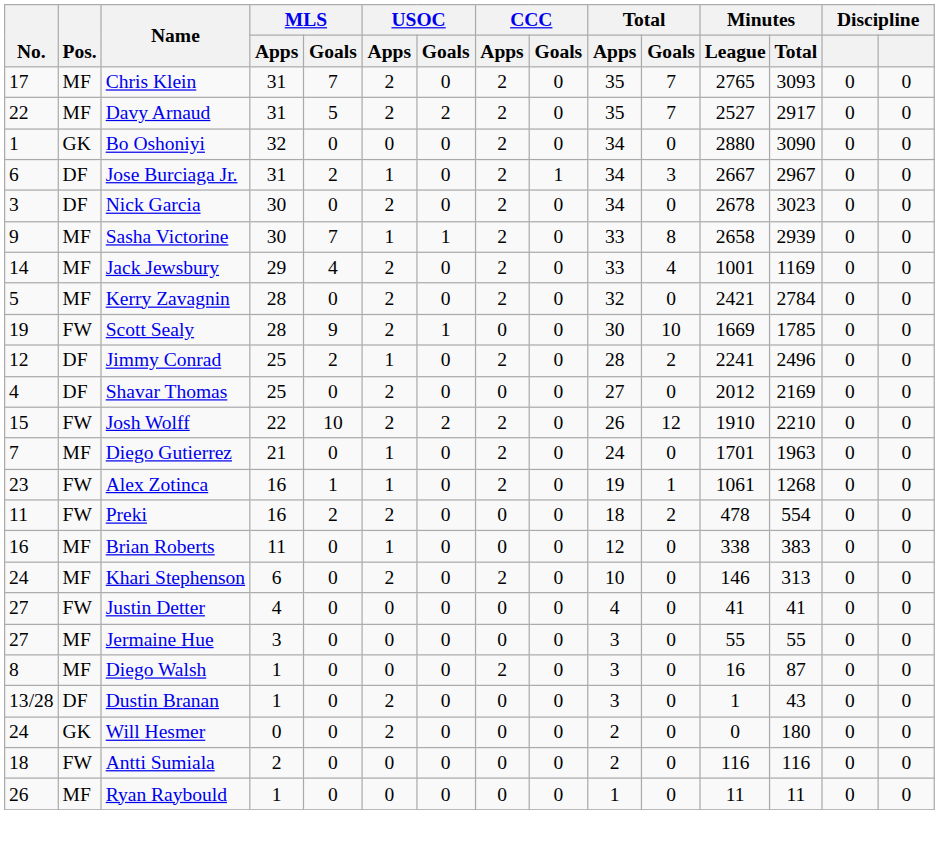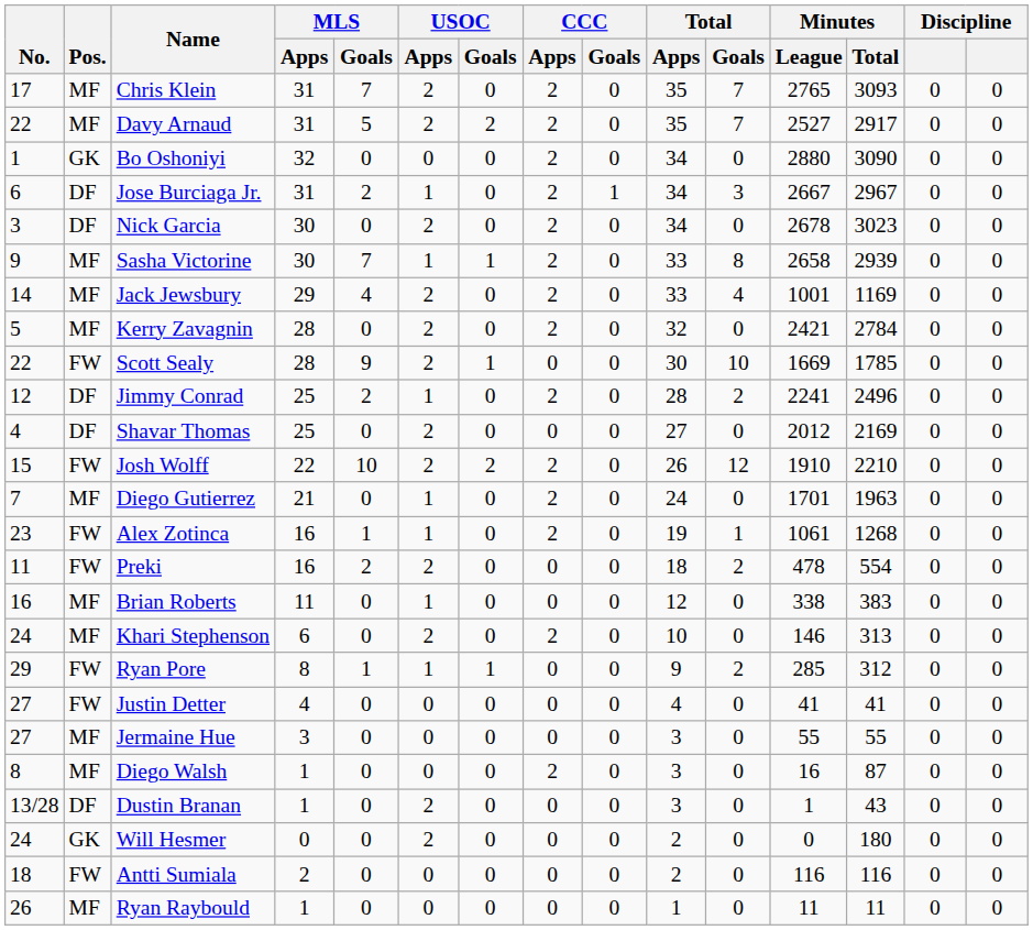Scott Sealy | No.: 19 -> 22
+ row: 29 | FW | Ryan Pore | 8 | 1 | 1 | 1 | 0 | 0 | 9 | 2 | 285 | 312 | 0 | 0
